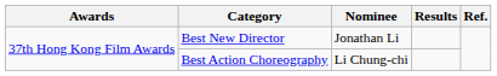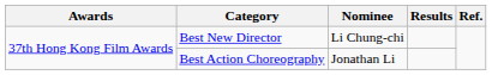Best New Director | Nominee: Jonathan Li -> Li Chung-chi
Best Action Choreography | Nominee: Li Chung-chi -> Jonathan Li
